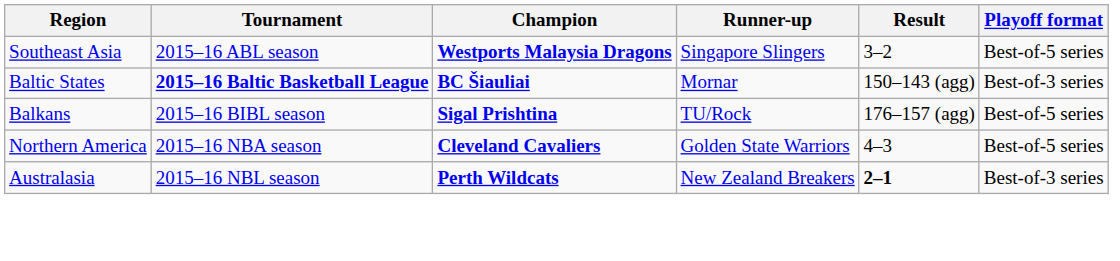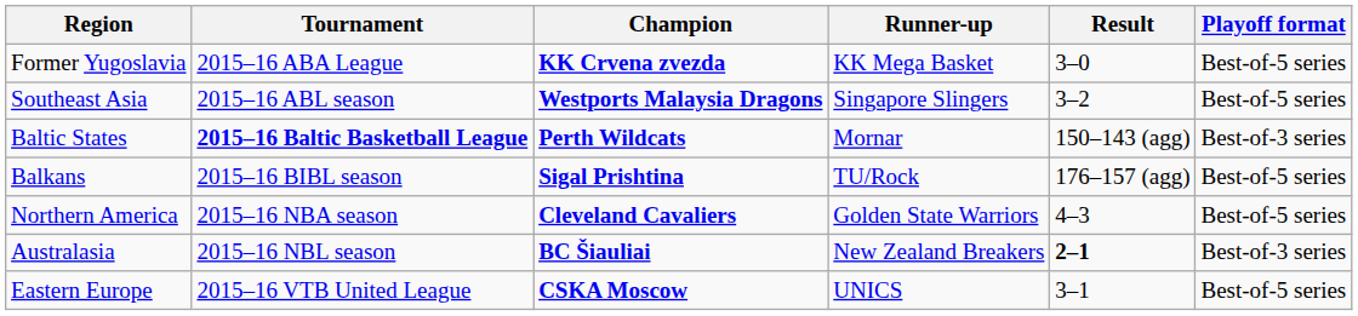+ row: Former Yugoslavia | 2015–16 ABA League | KK Crvena zvezda | KK Mega Basket | 3–0 | Best-of-5 series
Baltic States | Champion: BC Šiauliai -> Perth Wildcats
Australasia | Champion: Perth Wildcats -> BC Šiauliai
+ row: Eastern Europe | 2015–16 VTB United League | CSKA Moscow | UNICS | 3–1 | Best-of-5 series
